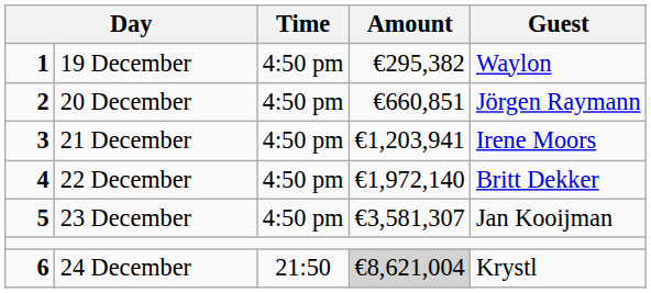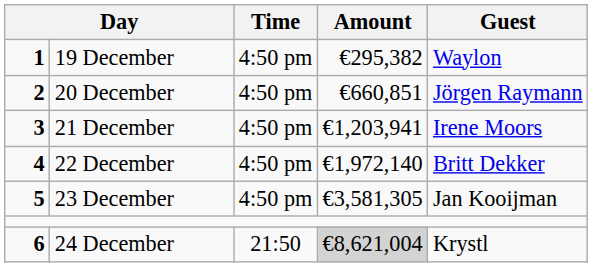23 December | Amount: €3,581,307 -> €3,581,305
